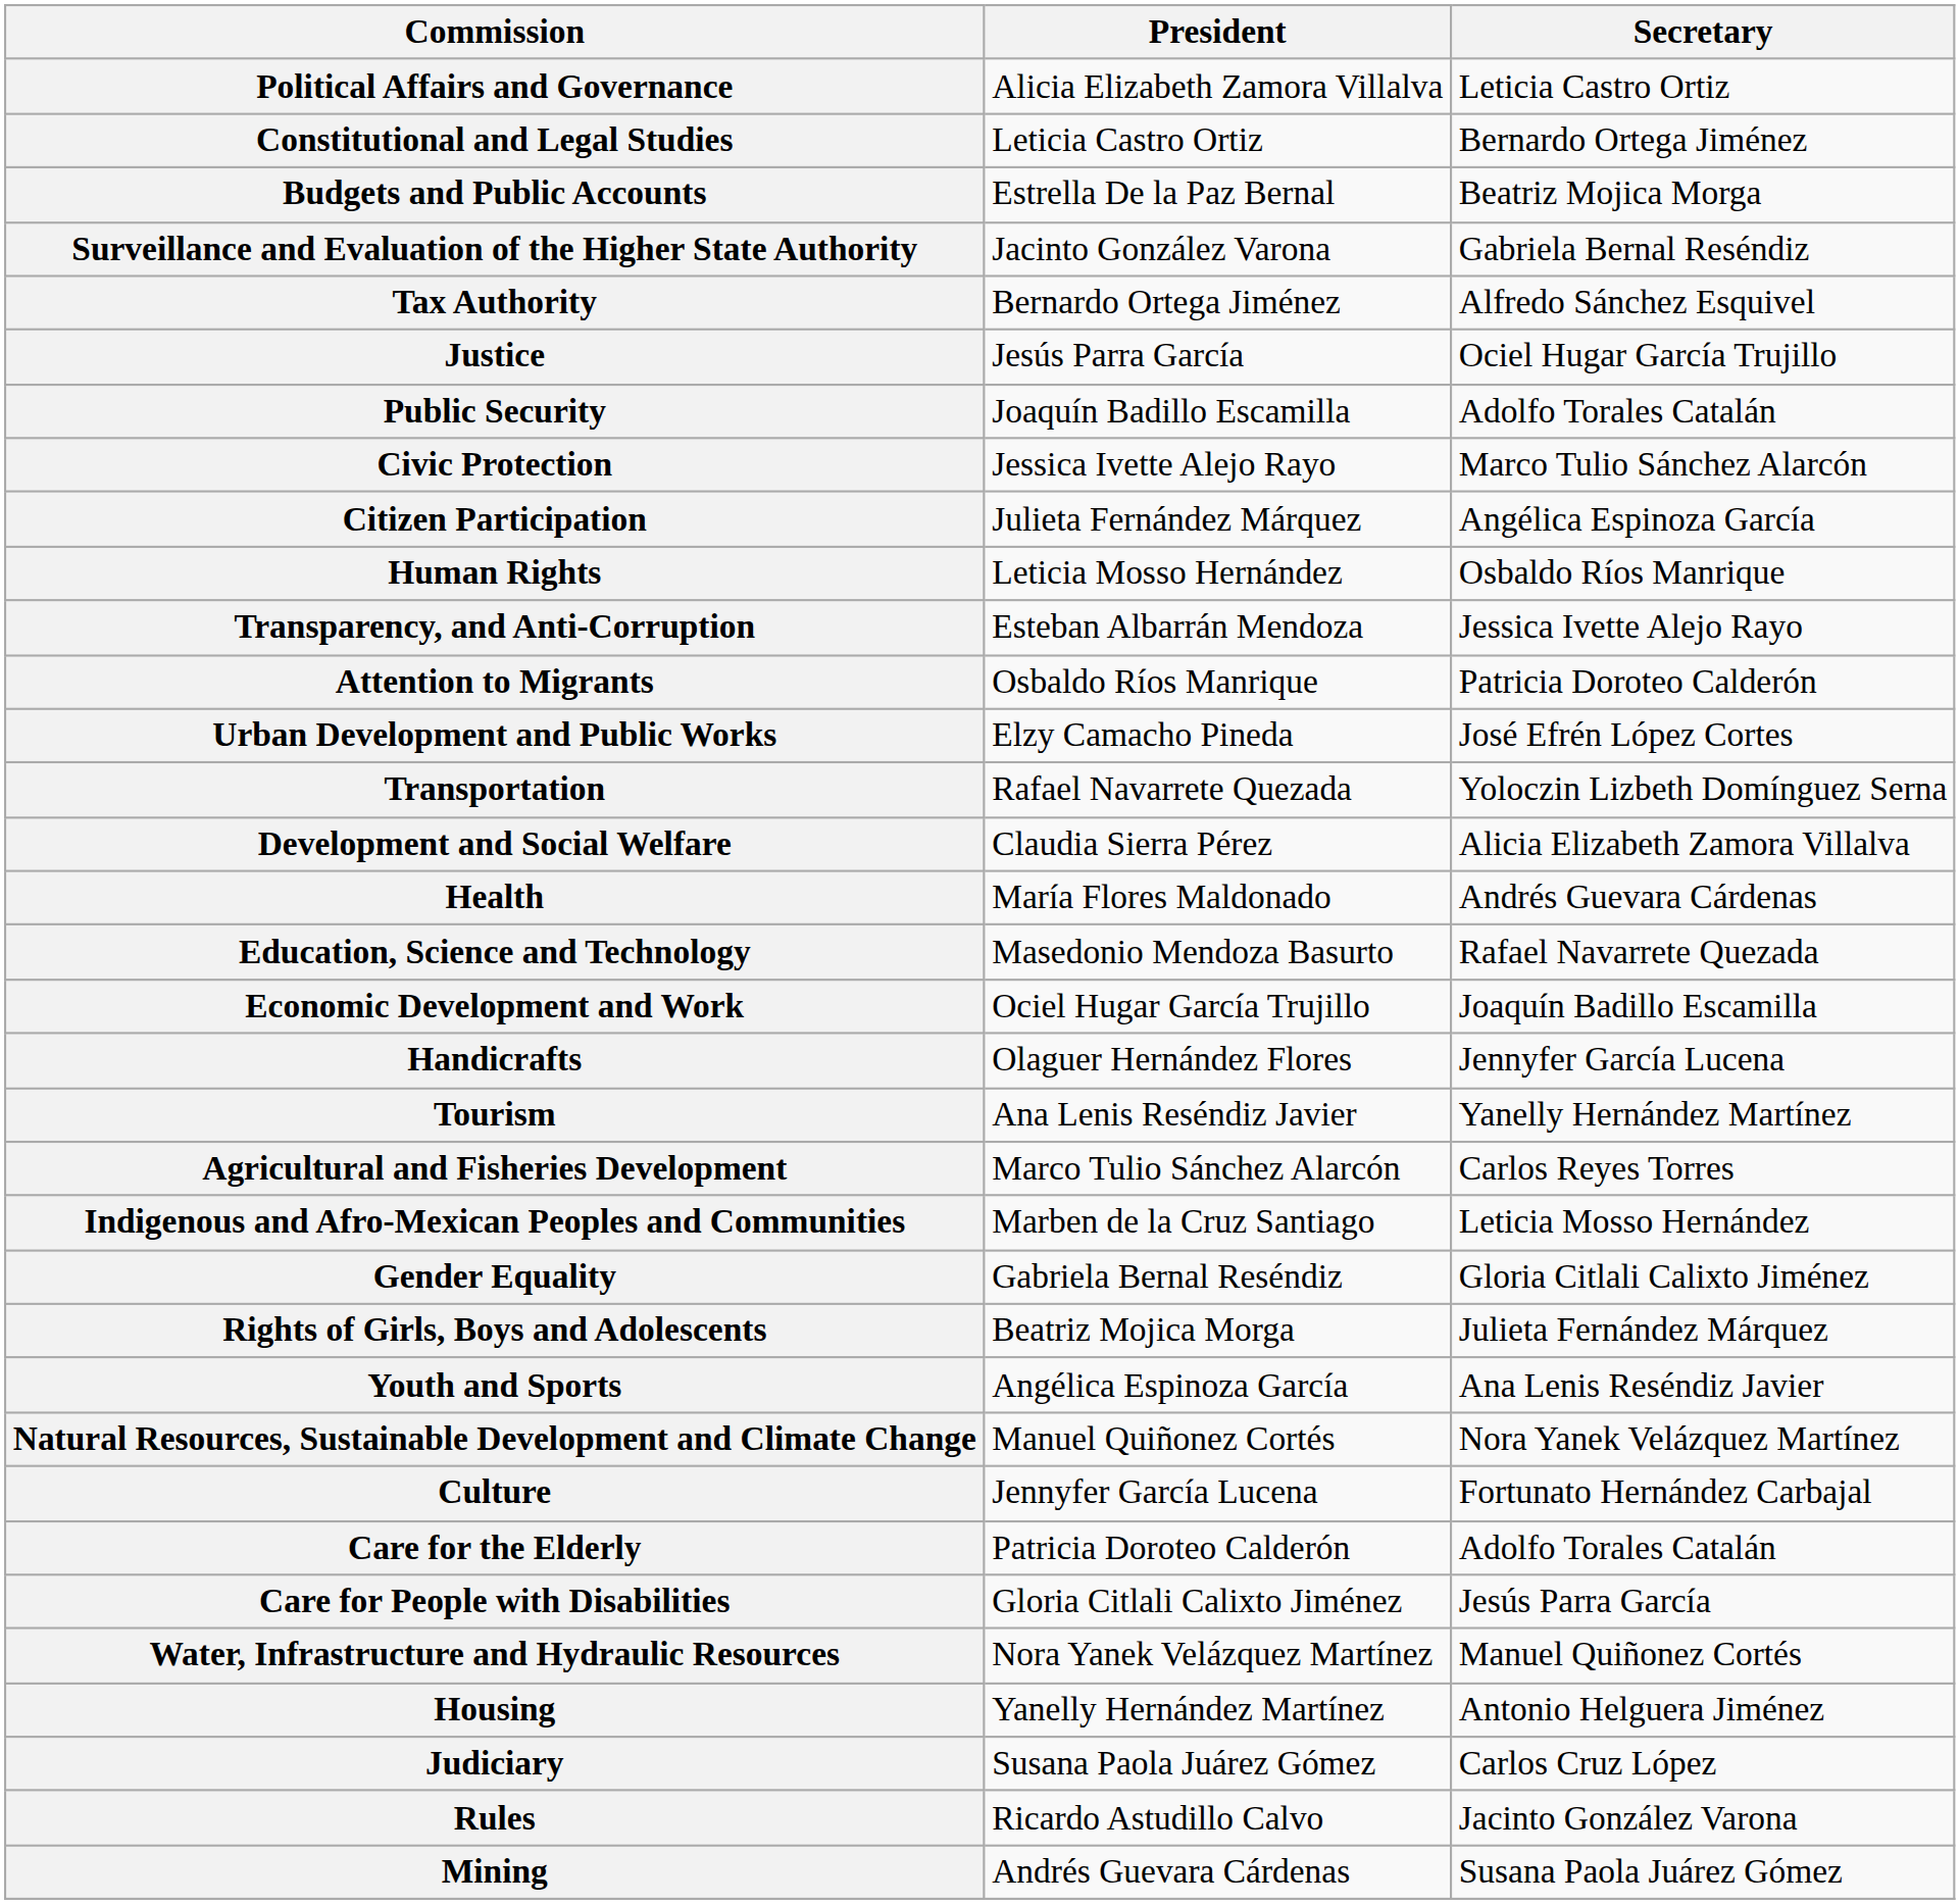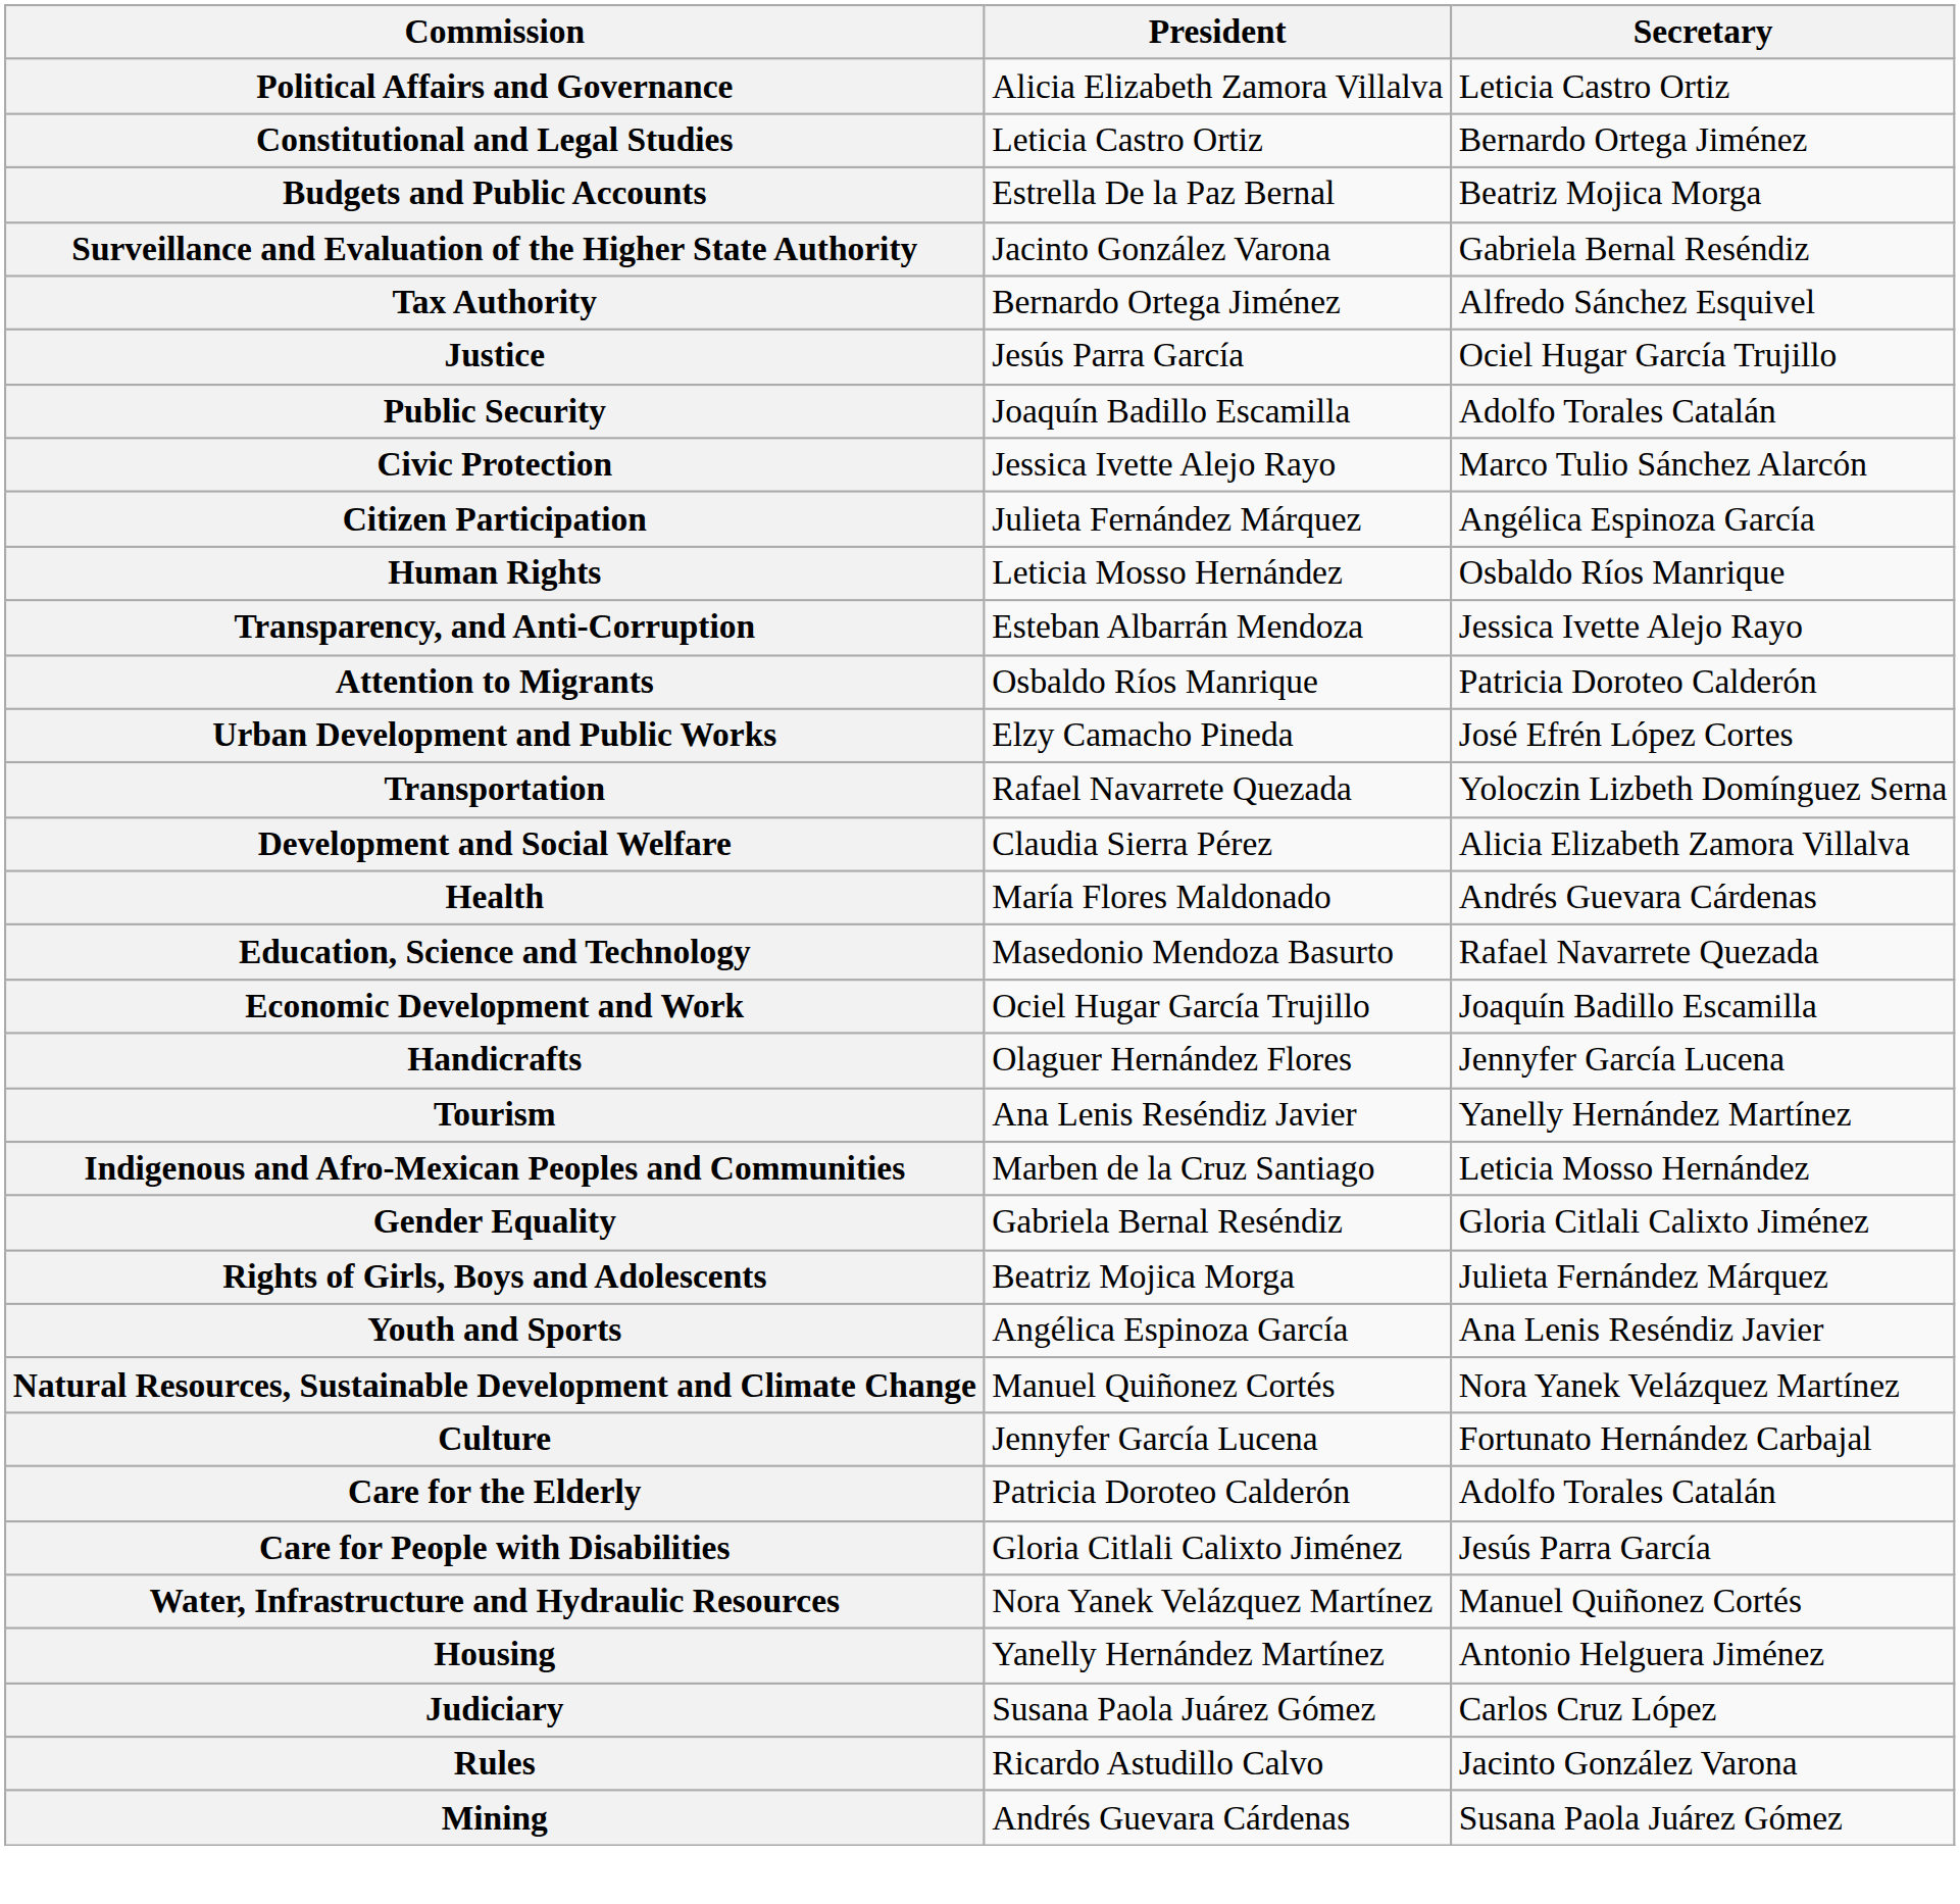- row: Agricultural and Fisheries Development | Marco Tulio Sánchez Alarcón | Carlos Reyes Torres
